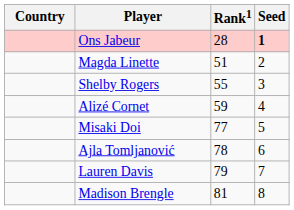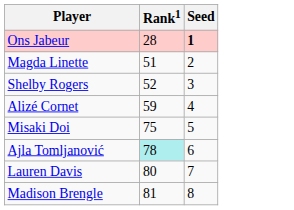- column: Country
Shelby Rogers | Rank1: 55 -> 52
Misaki Doi | Rank1: 77 -> 75
Ajla Tomljanović | Rank1: no background -> paleturquoise background
Lauren Davis | Rank1: 79 -> 80
